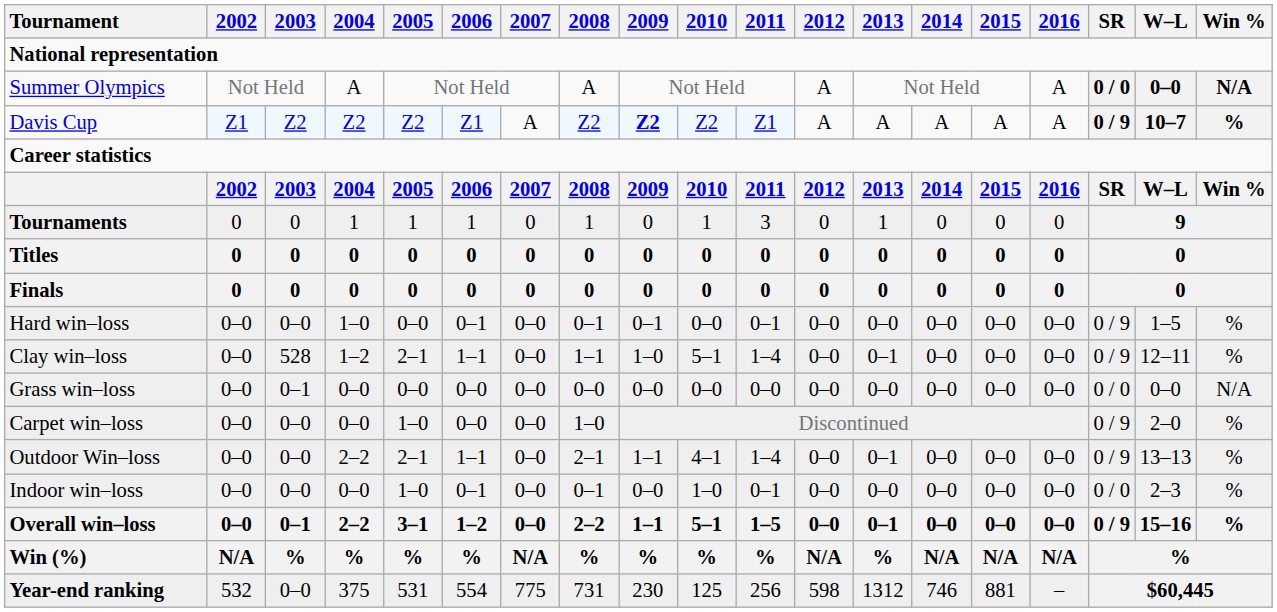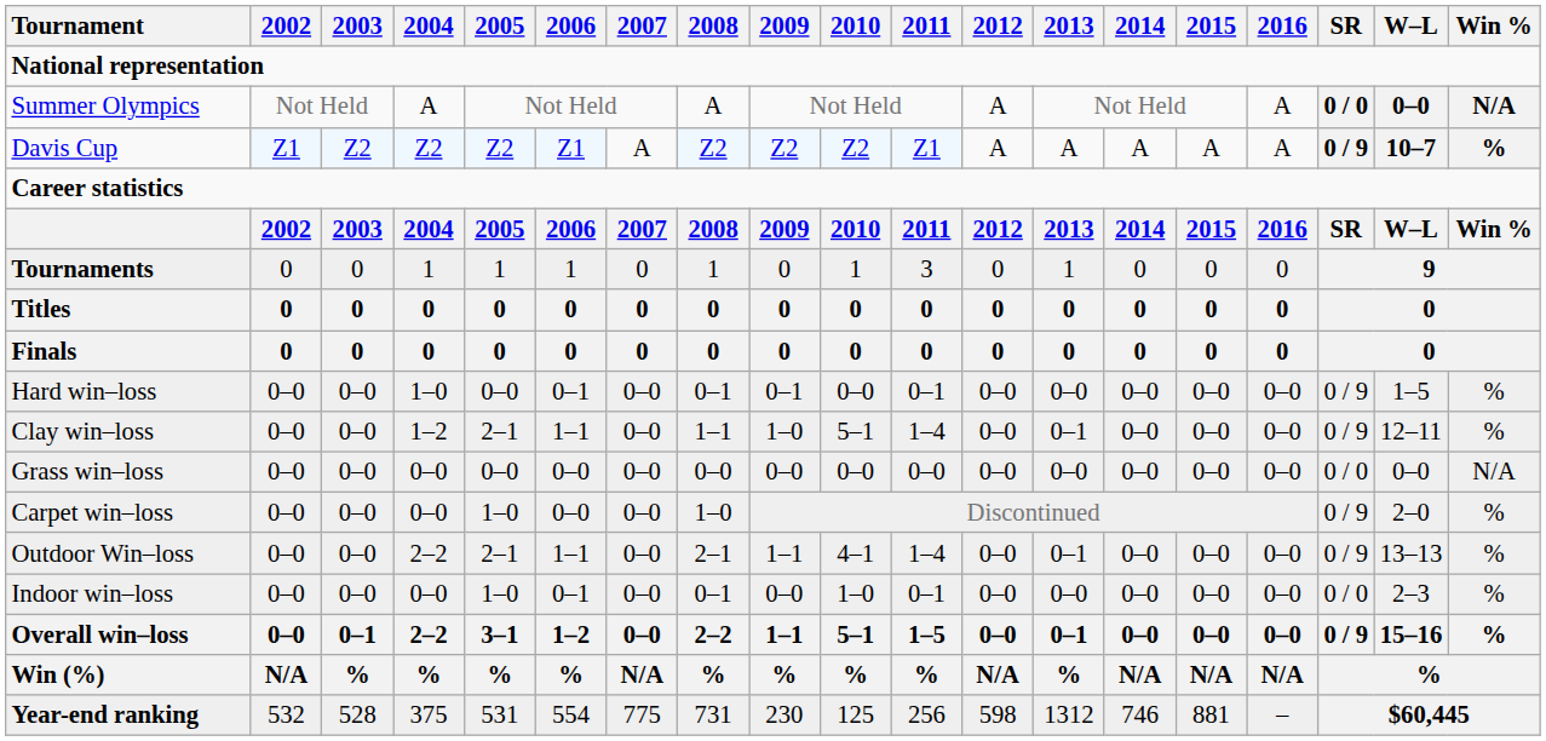Davis Cup | 2009: bold -> normal
Clay win–loss | 2003: 528 -> 0–0
Grass win–loss | 2003: 0–1 -> 0–0
Year-end ranking | 2003: 0–0 -> 528
